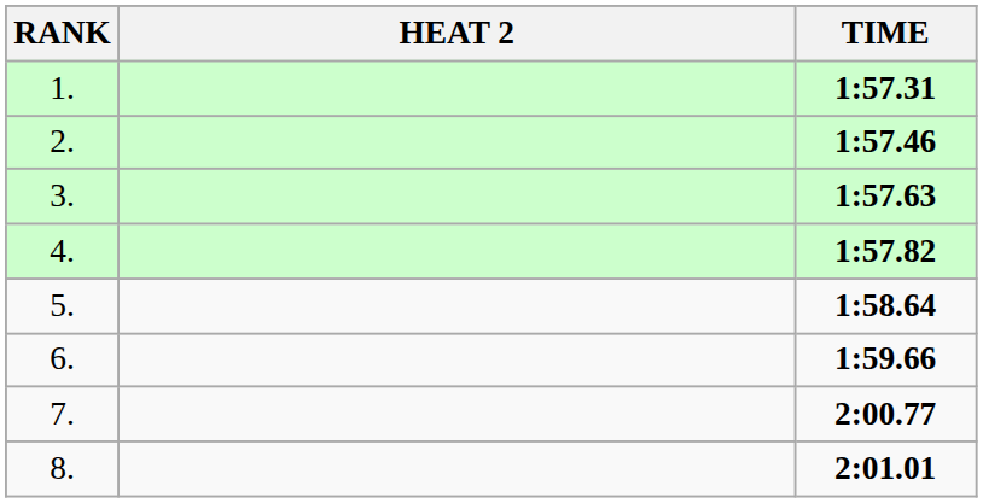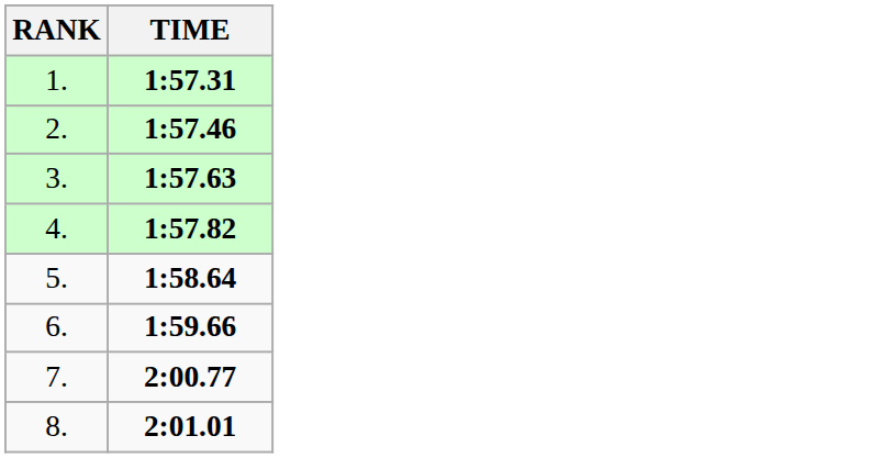- column: HEAT 2
